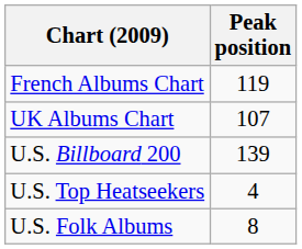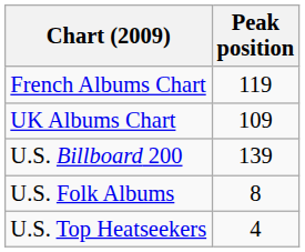UK Albums Chart | Peak position: 107 -> 109
rows swapped: U.S. Folk Albums <-> U.S. Top Heatseekers
